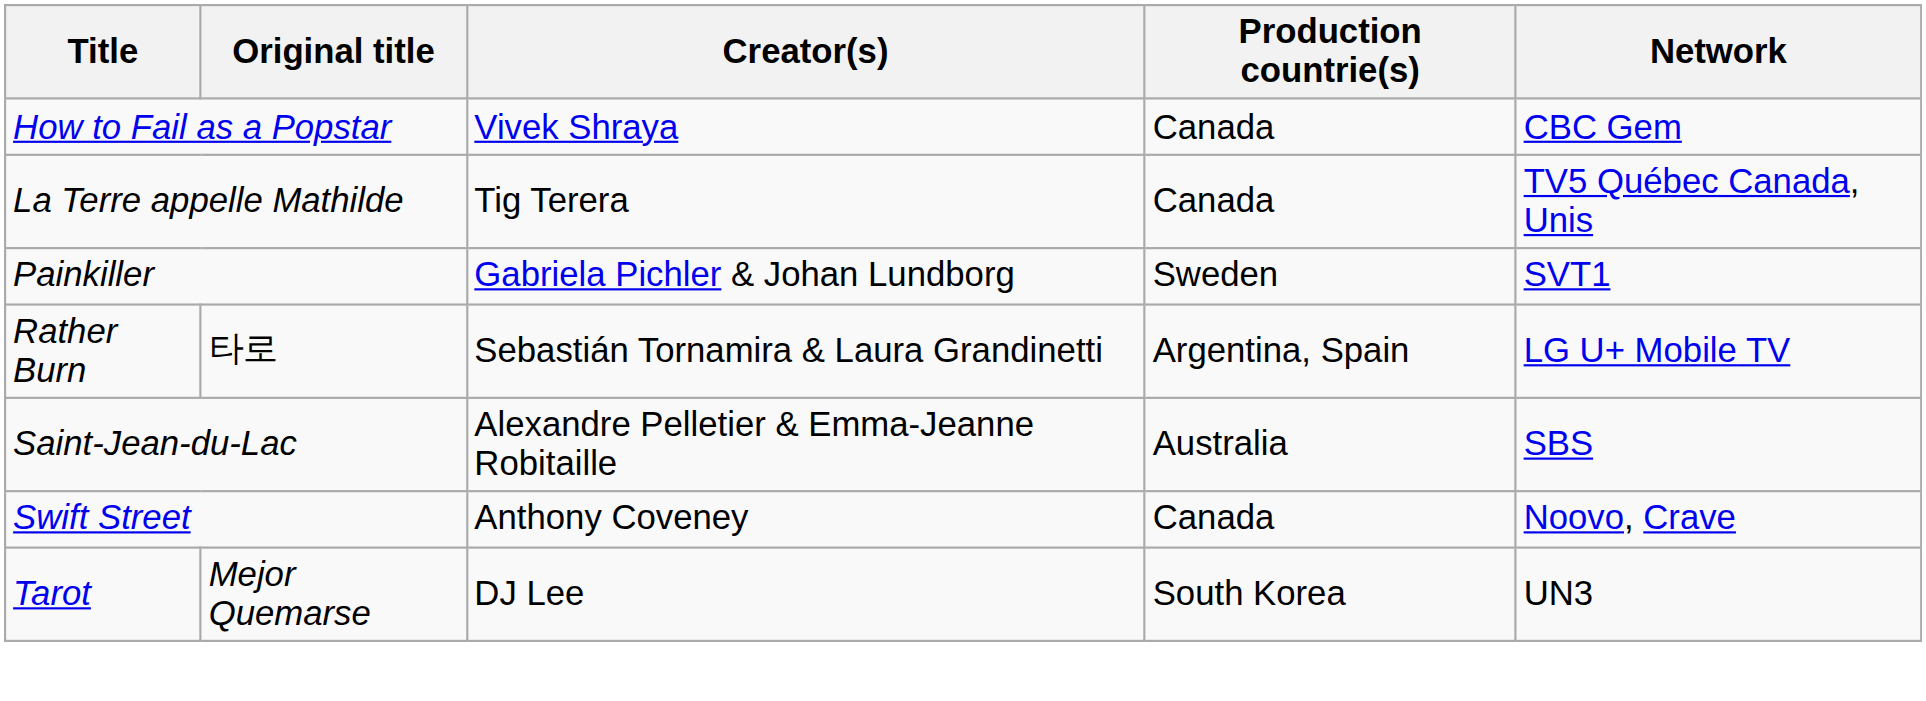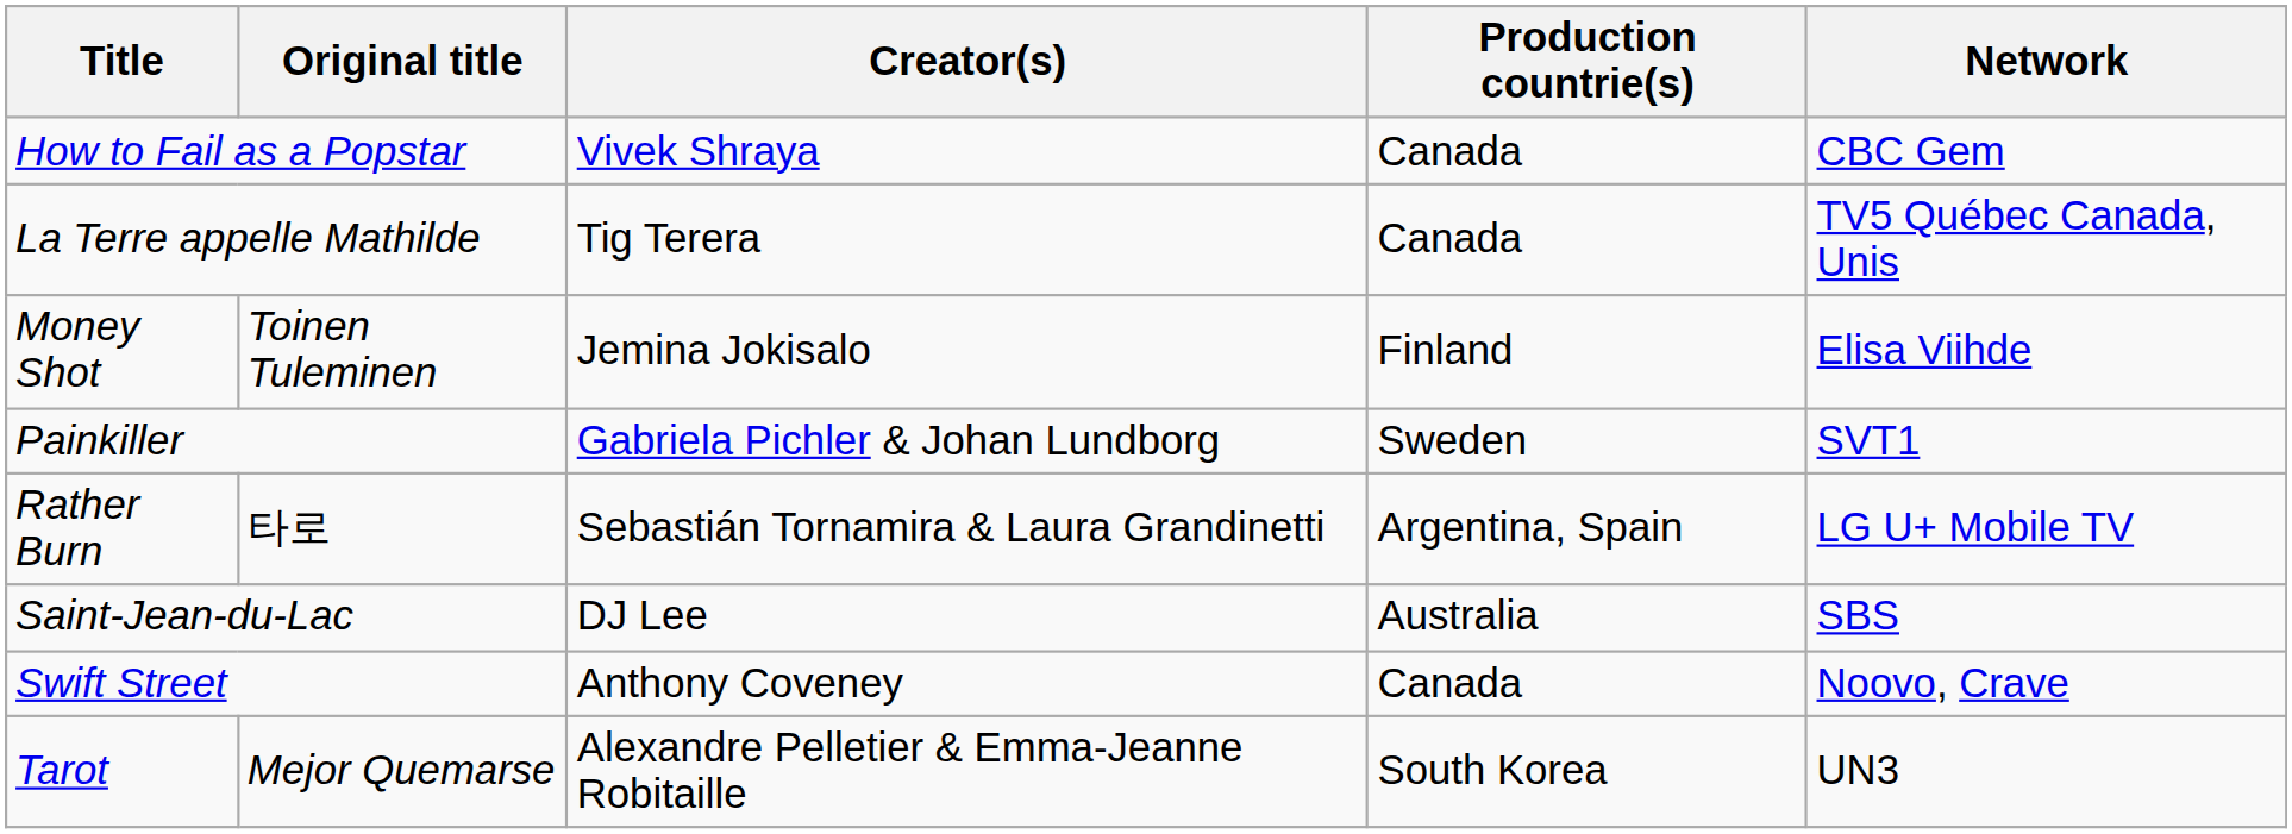+ row: Money Shot | Toinen Tuleminen | Jemina Jokisalo | Finland | Elisa Viihde
Saint-Jean-du-Lac | Creator(s): Alexandre Pelletier & Emma-Jeanne Robitaille -> DJ Lee
Tarot | Creator(s): DJ Lee -> Alexandre Pelletier & Emma-Jeanne Robitaille
